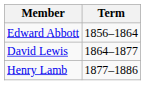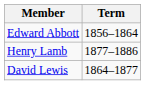rows swapped: David Lewis <-> Henry Lamb
